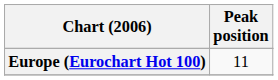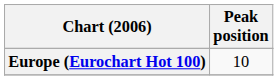Europe (Eurochart Hot 100) | Peak position: 11 -> 10
